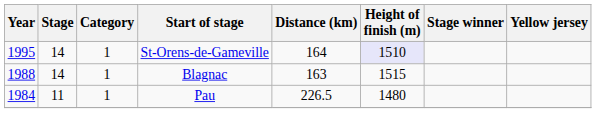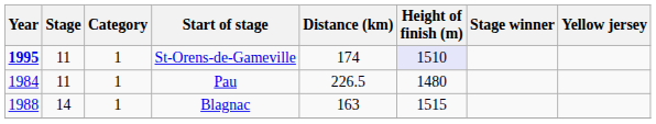St-Orens-de-Gameville | Year: normal -> bold
St-Orens-de-Gameville | Stage: 14 -> 11
St-Orens-de-Gameville | Distance (km): 164 -> 174
rows swapped: Blagnac <-> Pau
